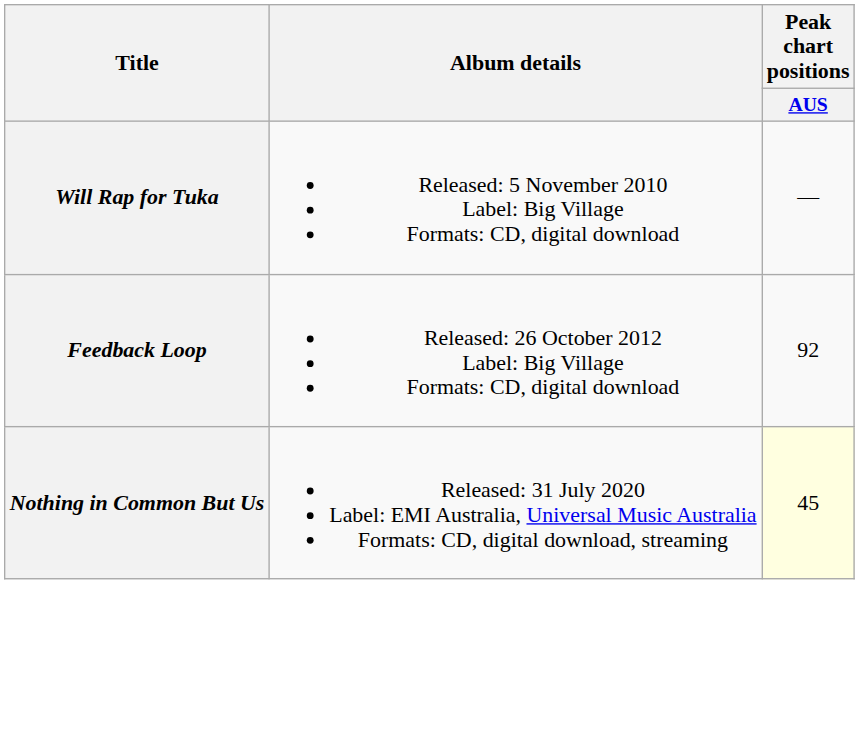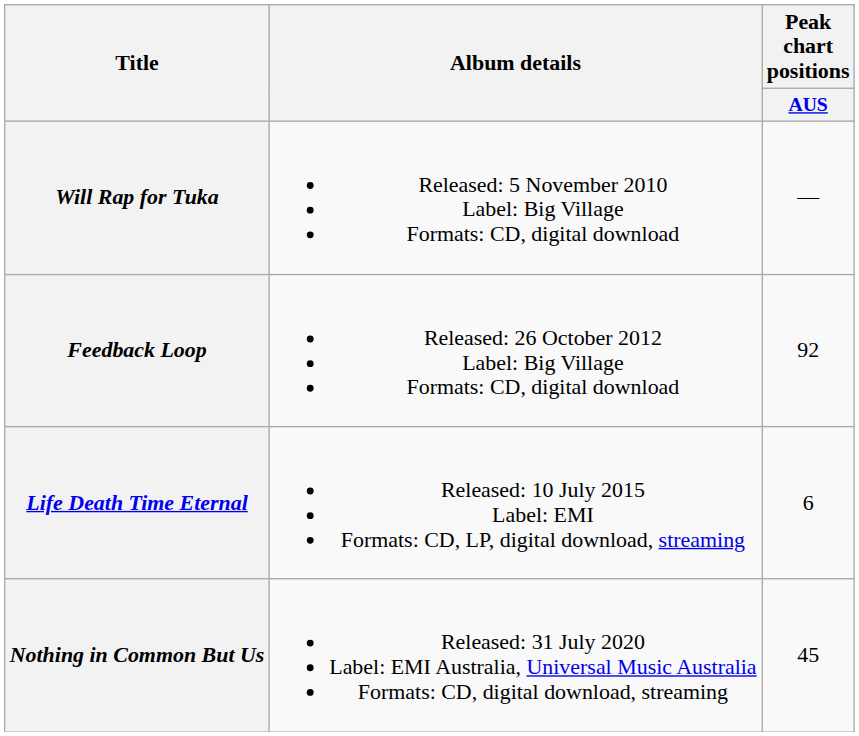+ row: Life Death Time Eternal | Released: 10 July 2015 Label: EMI Formats: CD, LP, digital download, streaming | 6
Nothing in Common But Us | Peak chart positions / AUS: lightyellow background -> no background
